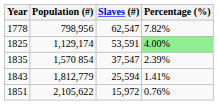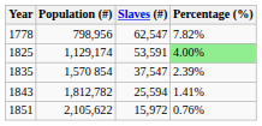1843 | Population (#): 1,812,779 -> 1,812,782
